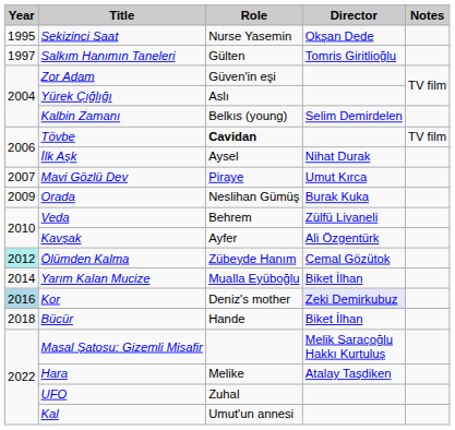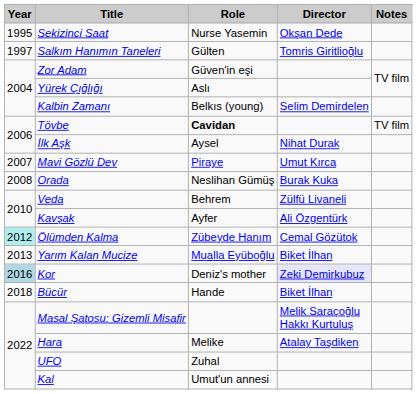Orada | Year: 2009 -> 2008
Yarım Kalan Mucize | Year: 2014 -> 2013
